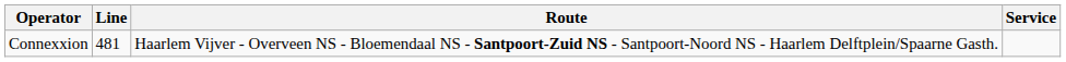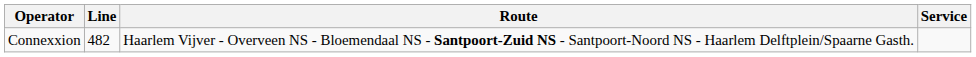Connexxion | Line: 481 -> 482
